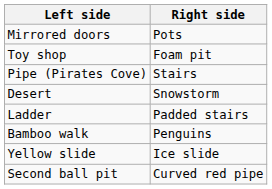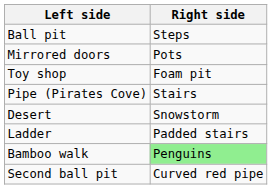+ row: Ball pit | Steps
Bamboo walk | Right side: no background -> lightgreen background
- row: Yellow slide | Ice slide
